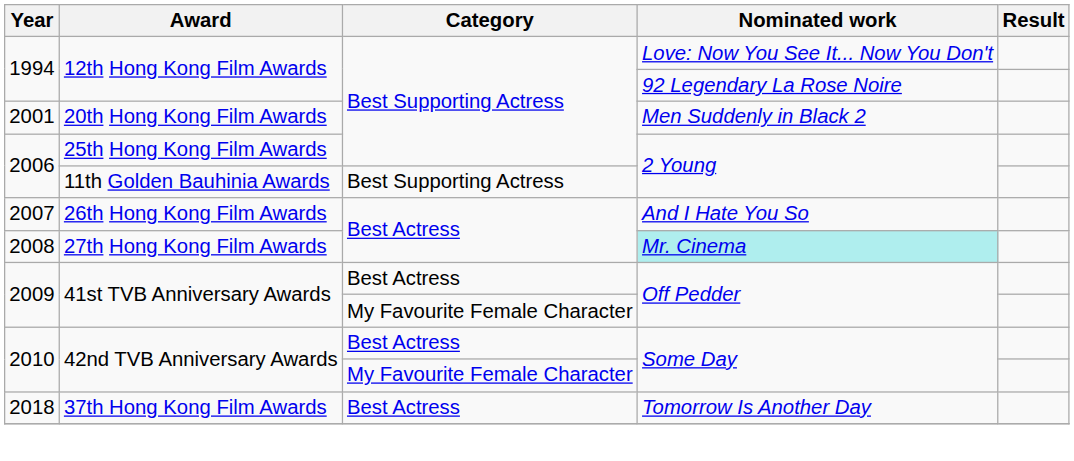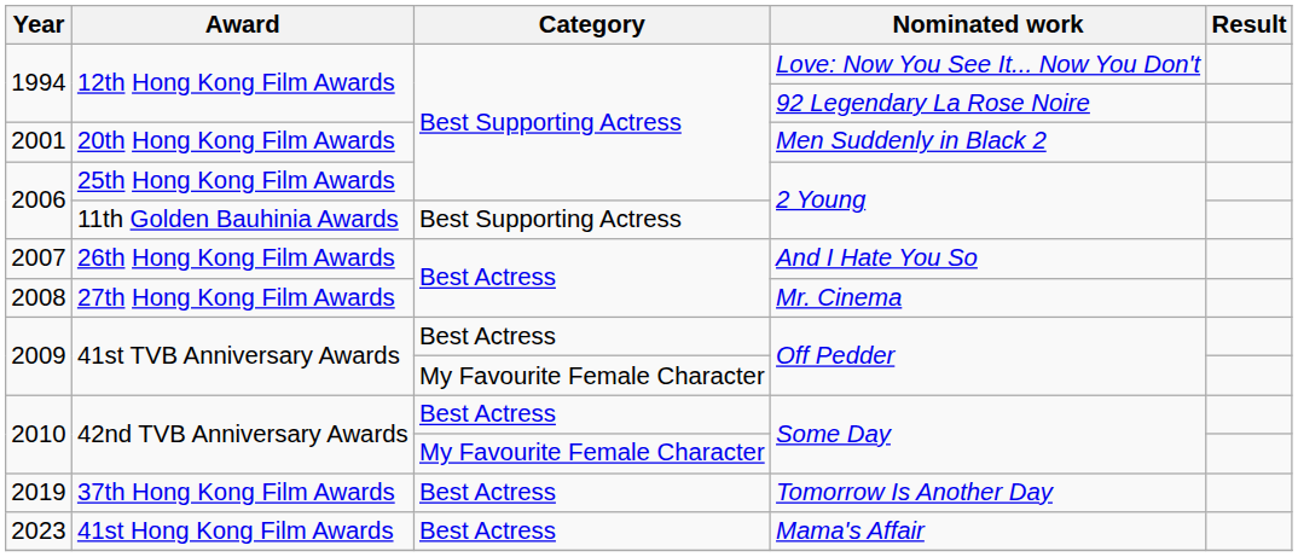27th Hong Kong Film Awards | Nominated work: paleturquoise background -> no background
37th Hong Kong Film Awards | Year: 2018 -> 2019
+ row: 2023 | 41st Hong Kong Film Awards | Best Actress | Mama's Affair
